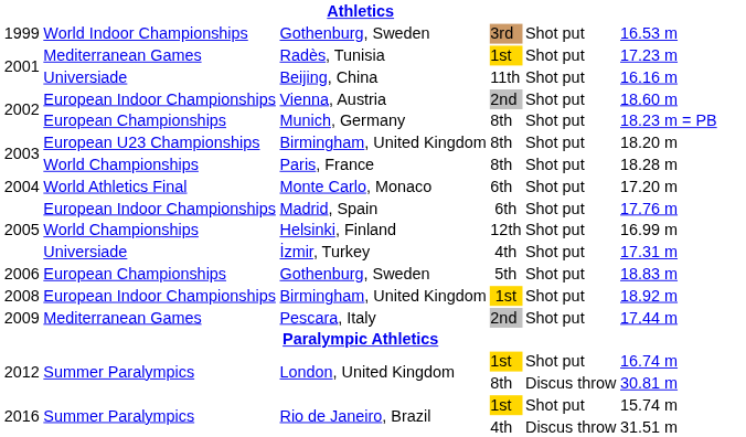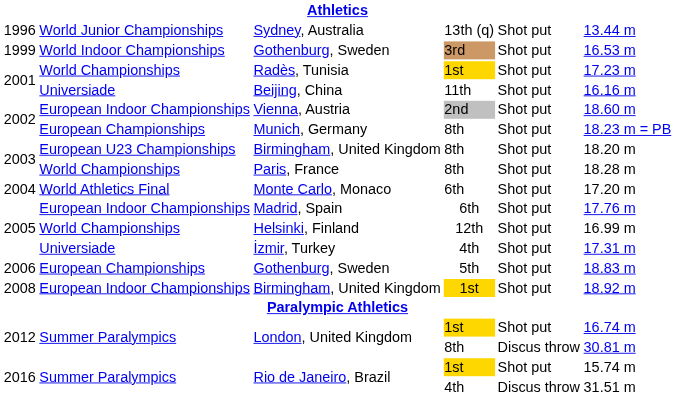+ row: 1996 | World Junior Championships | Sydney, Australia | 13th (q) | Shot put | 13.44 m
Radès, Tunisia | column 2: Mediterranean Games -> World Championships
- row: 2009 | Mediterranean Games | Pescara, Italy | 2nd | Shot put | 17.44 m
